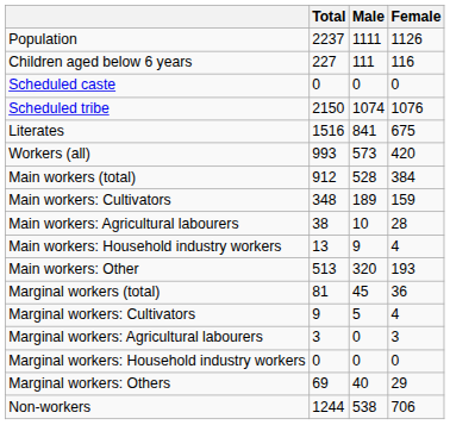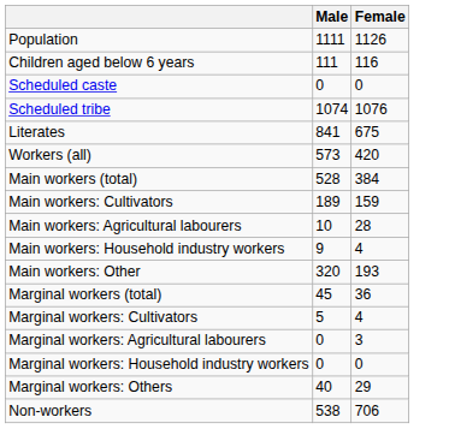- column: Total | 2237 | 227 | 0 | 2150 | 1516 | 993 | 912 | 348 | 38 | 13 | 513 | 81 | 9 | 3 | 0 | 69 | 1244
